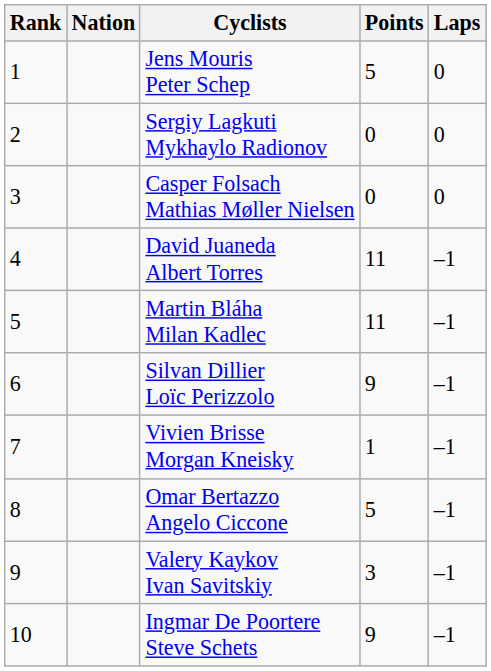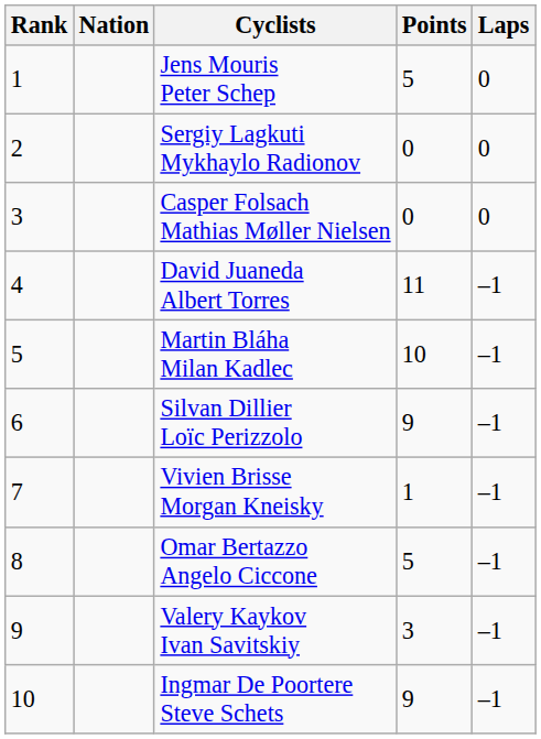Martin Bláha Milan Kadlec | Points: 11 -> 10
